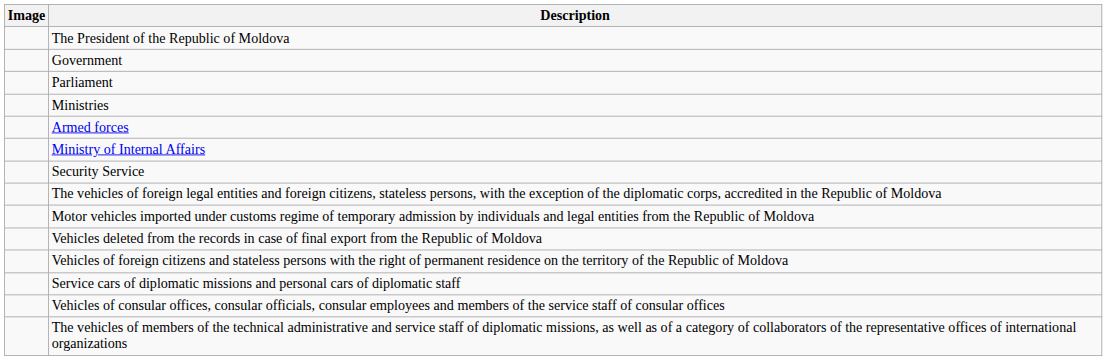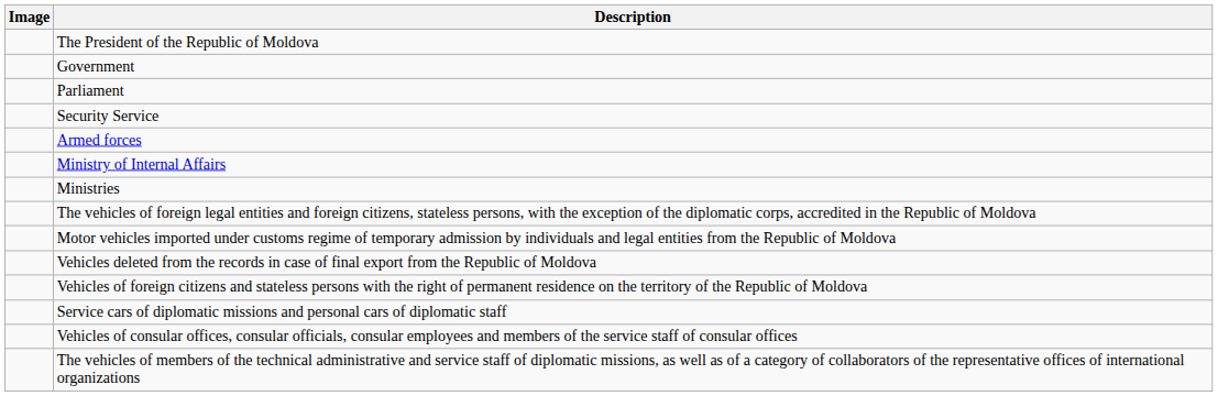rows swapped: Ministries <-> Security Service
